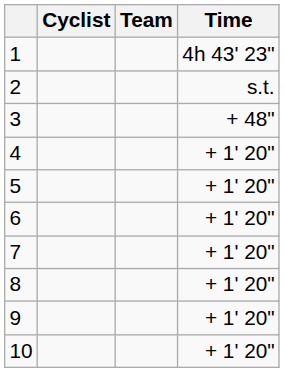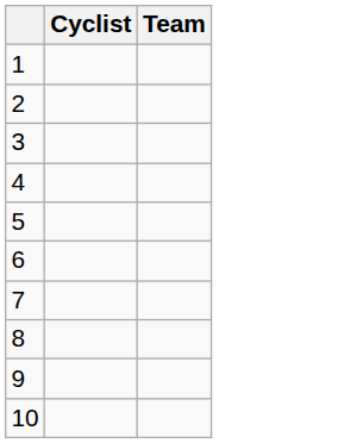- column: Time | 4h 43' 23" | s.t. | + 48" | + 1' 20" | + 1' 20" | + 1' 20" | + 1' 20" | + 1' 20" | + 1' 20" | + 1' 20"
